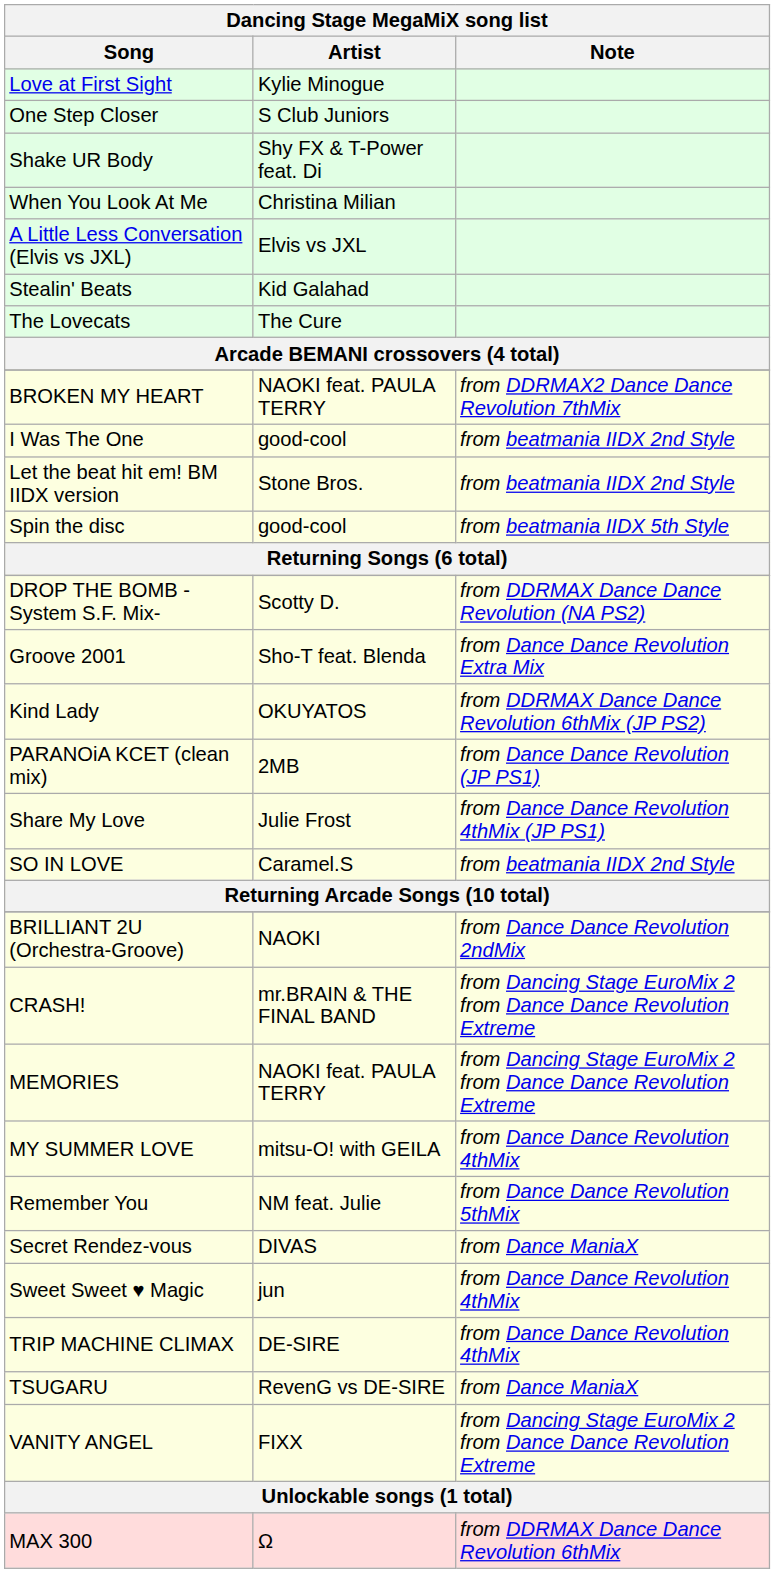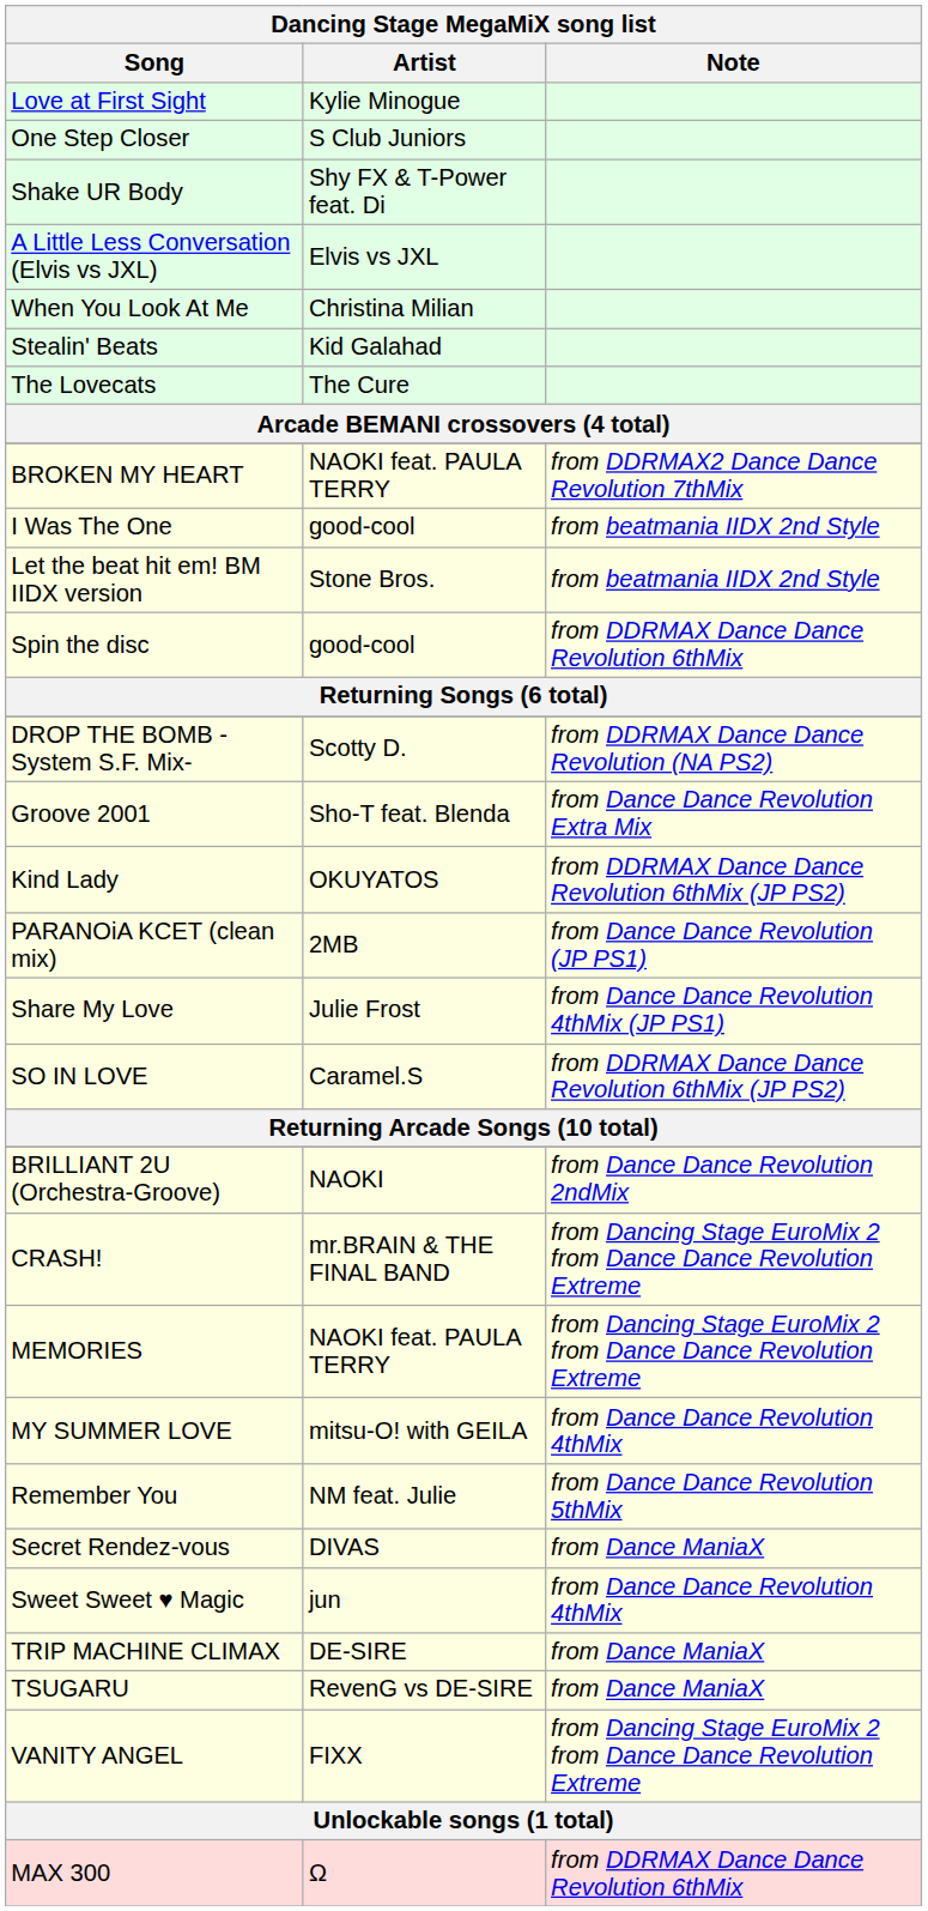rows swapped: When You Look At Me <-> A Little Less Conversation (Elvis vs JXL)
Spin the disc | Note: from beatmania IIDX 5th Style -> from DDRMAX Dance Dance Revolution 6thMix
SO IN LOVE | Note: from beatmania IIDX 2nd Style -> from DDRMAX Dance Dance Revolution 6thMix (JP PS2)
TRIP MACHINE CLIMAX | Note: from Dance Dance Revolution 4thMix -> from Dance ManiaX
